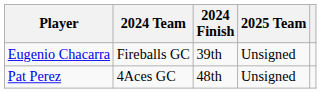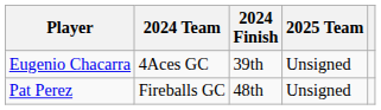Eugenio Chacarra | 2024 Team: Fireballs GC -> 4Aces GC
Pat Perez | 2024 Team: 4Aces GC -> Fireballs GC
